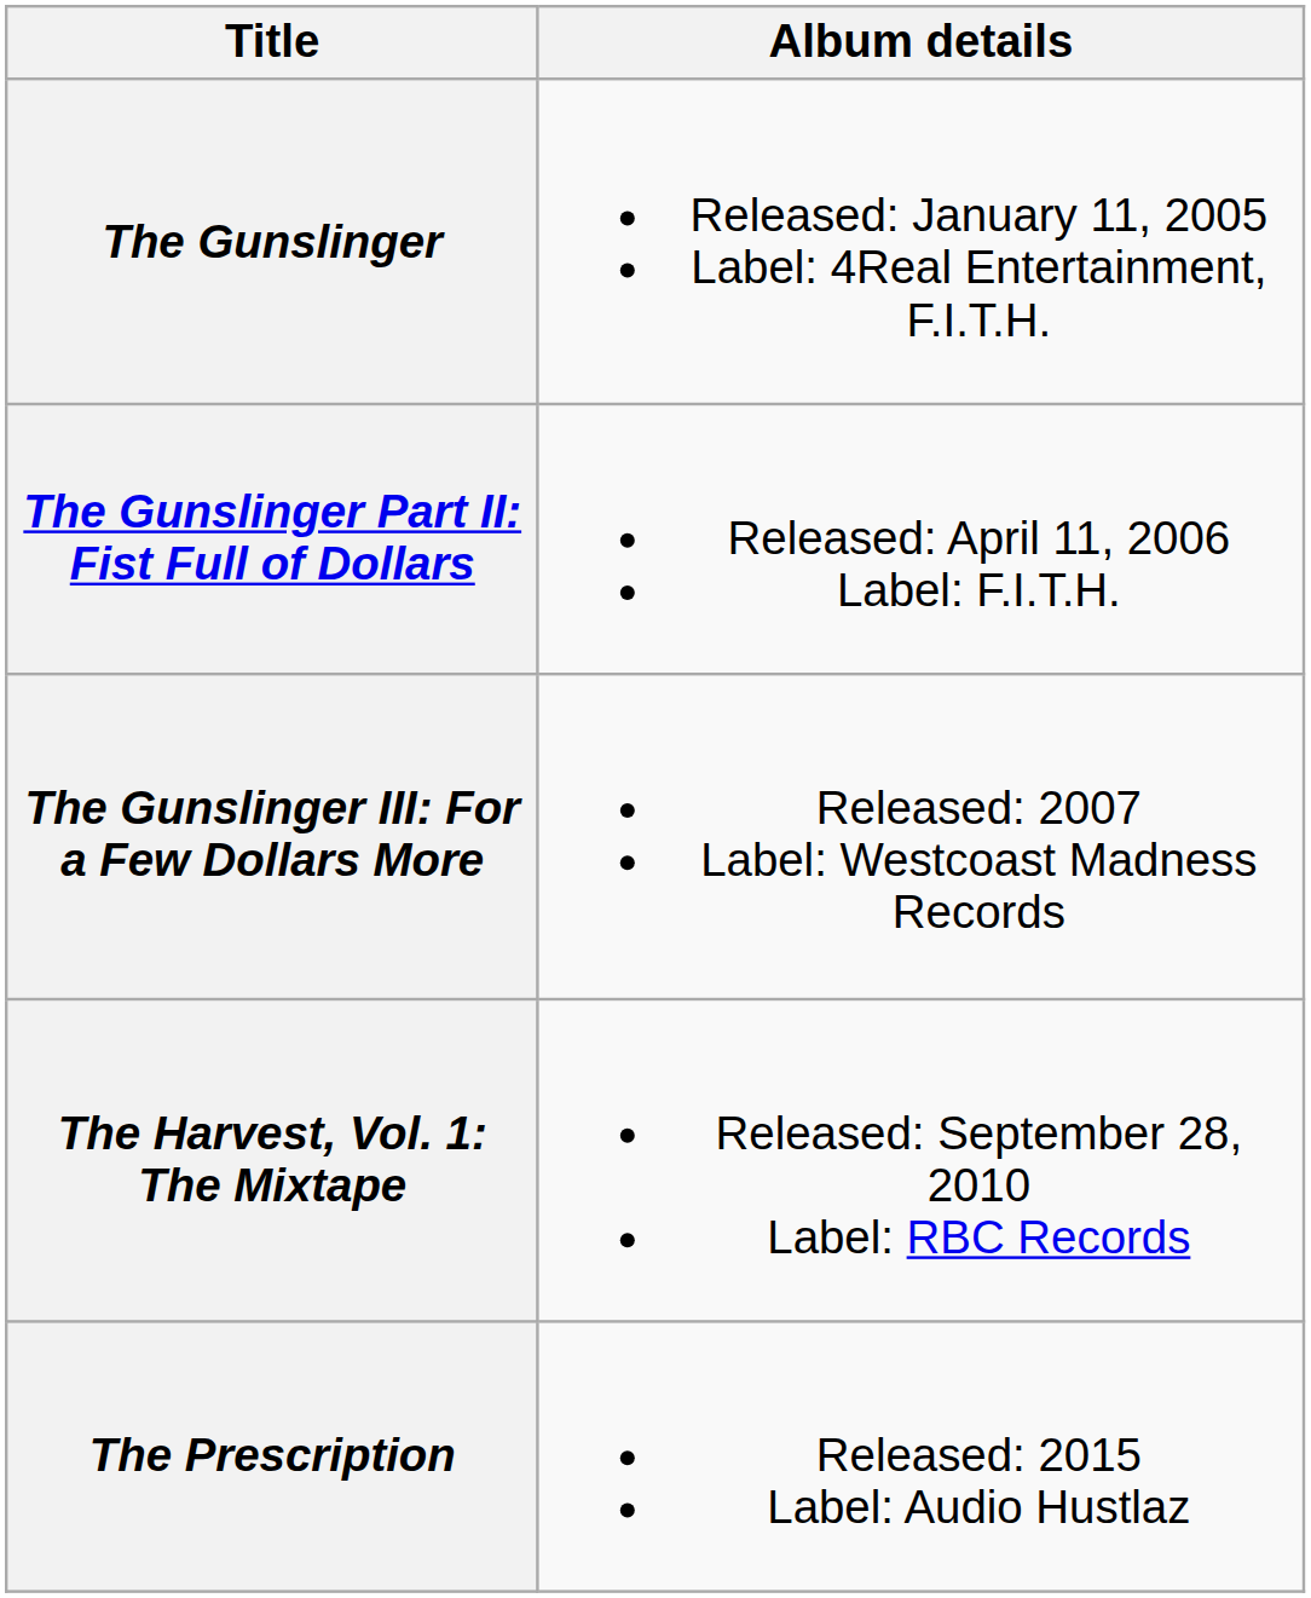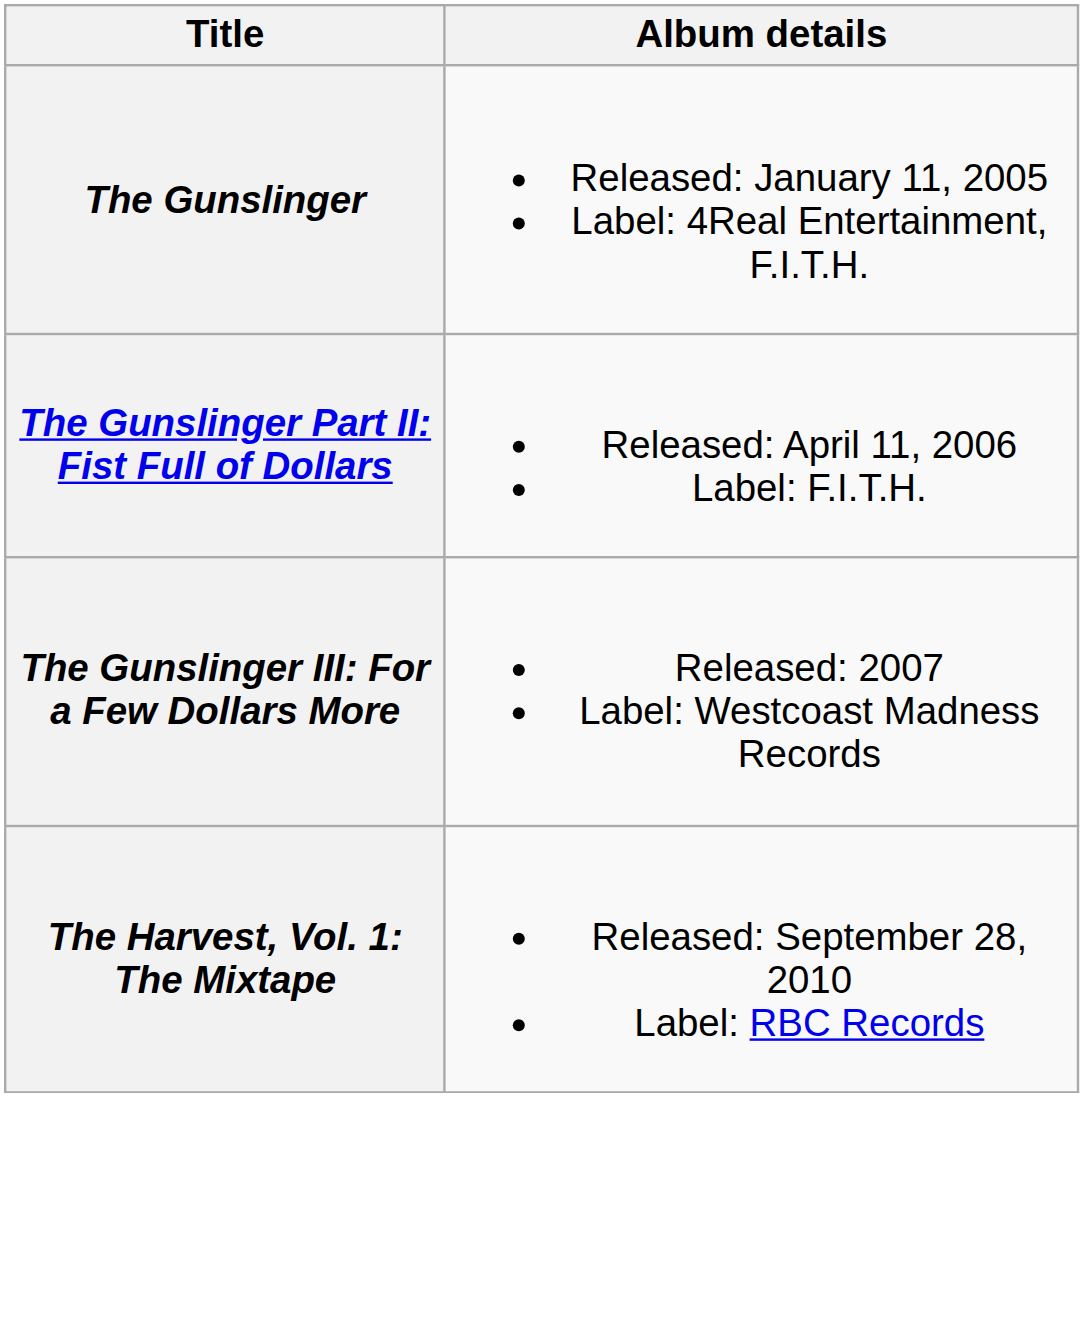- row: The Prescription | Released: 2015 Label: Audio Hustlaz
